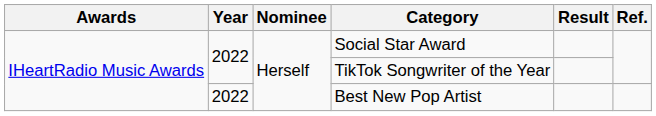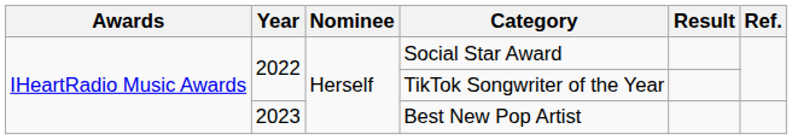Best New Pop Artist | Year: 2022 -> 2023
